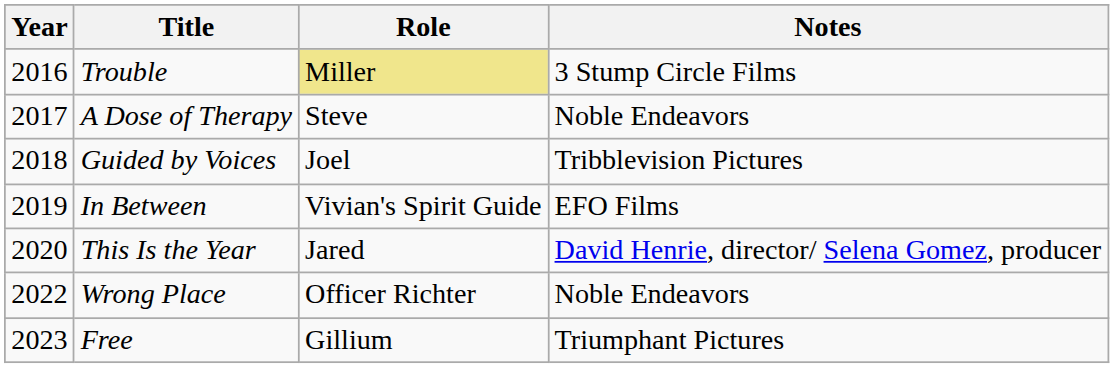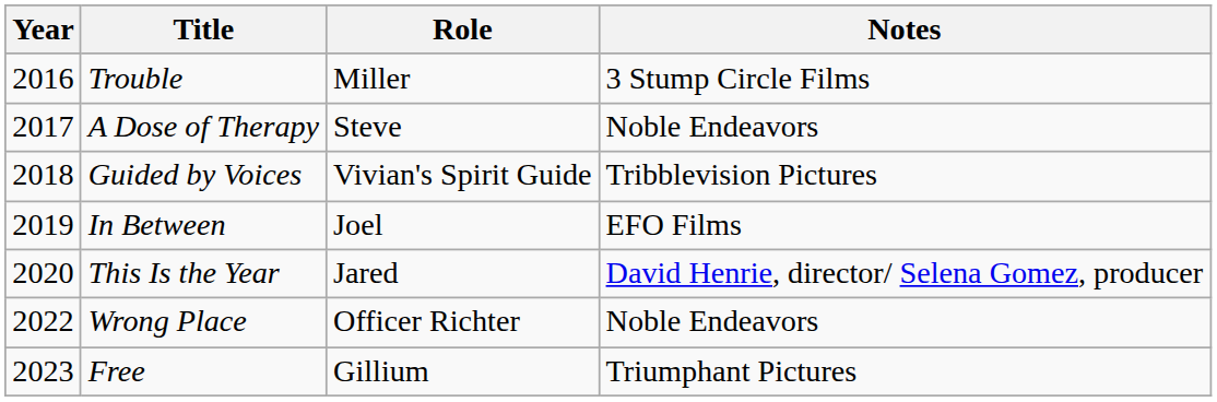Trouble | Role: khaki background -> no background
Guided by Voices | Role: Joel -> Vivian's Spirit Guide
In Between | Role: Vivian's Spirit Guide -> Joel
